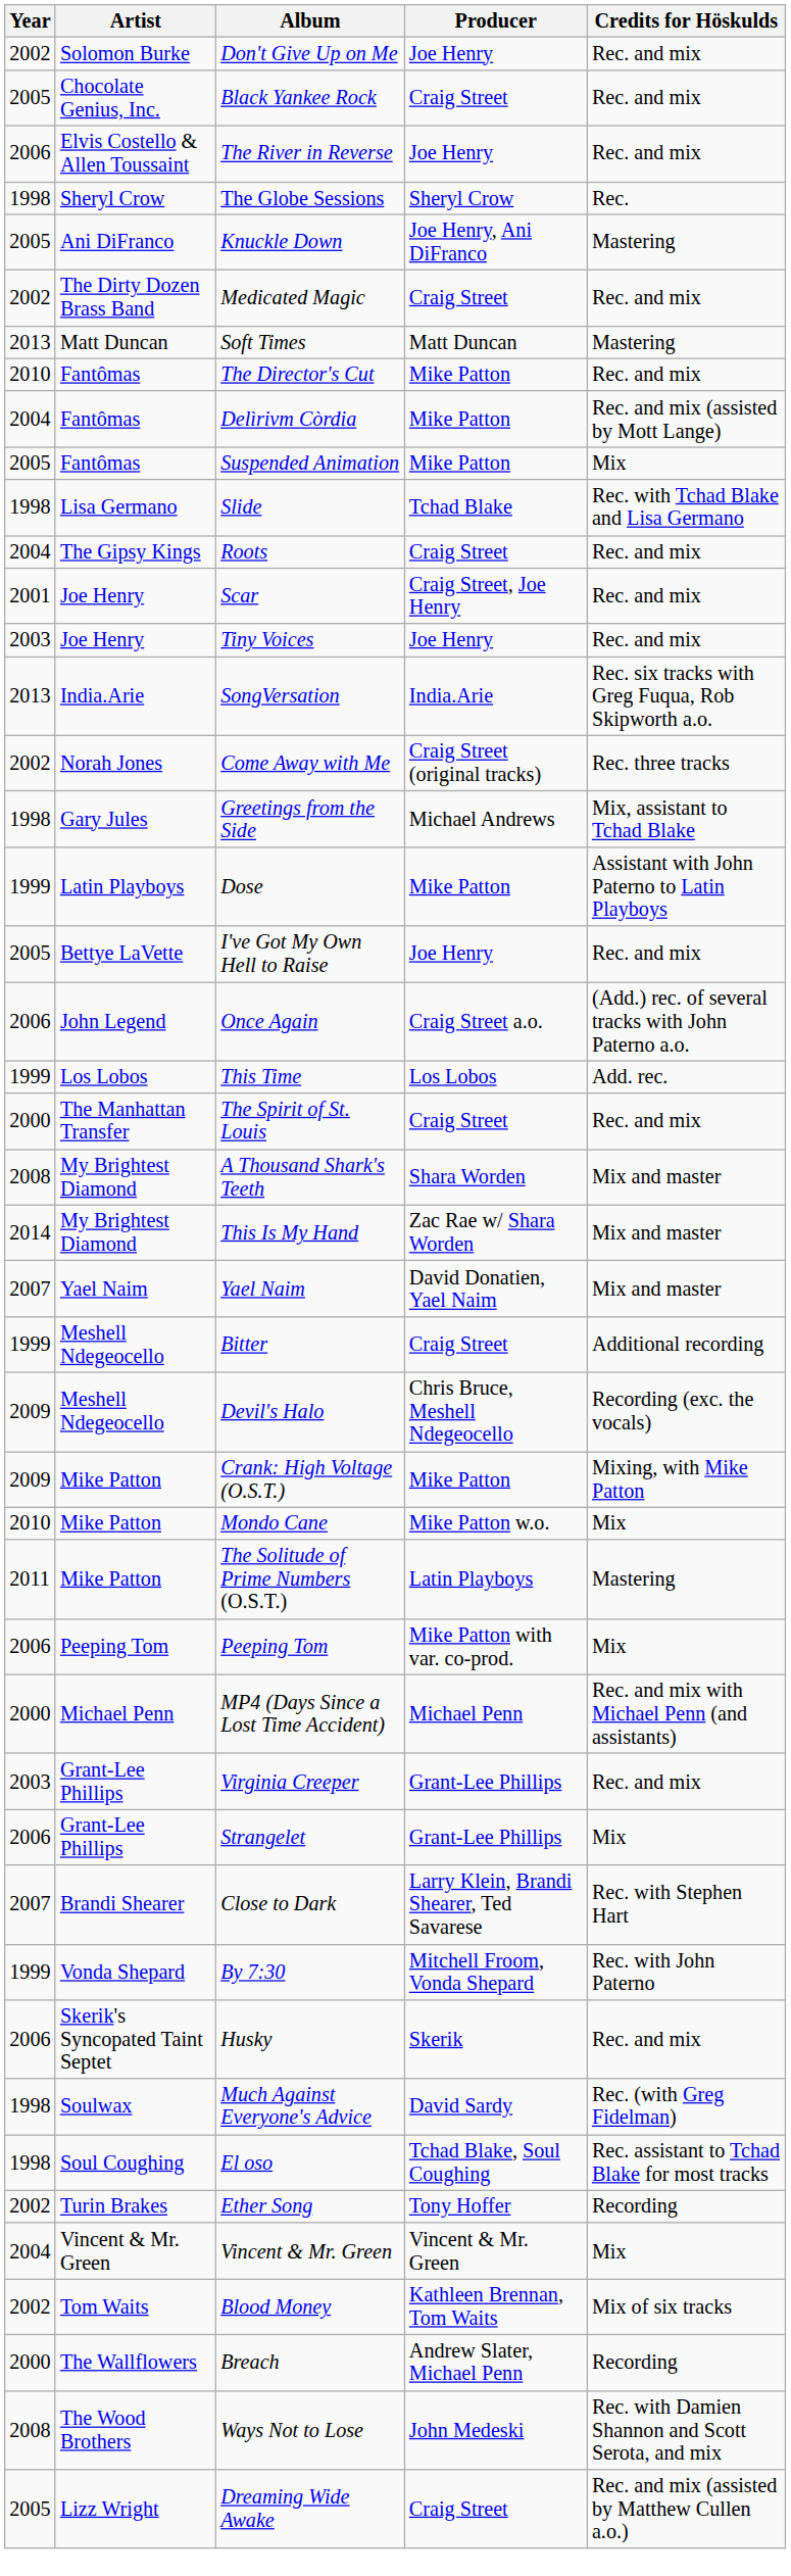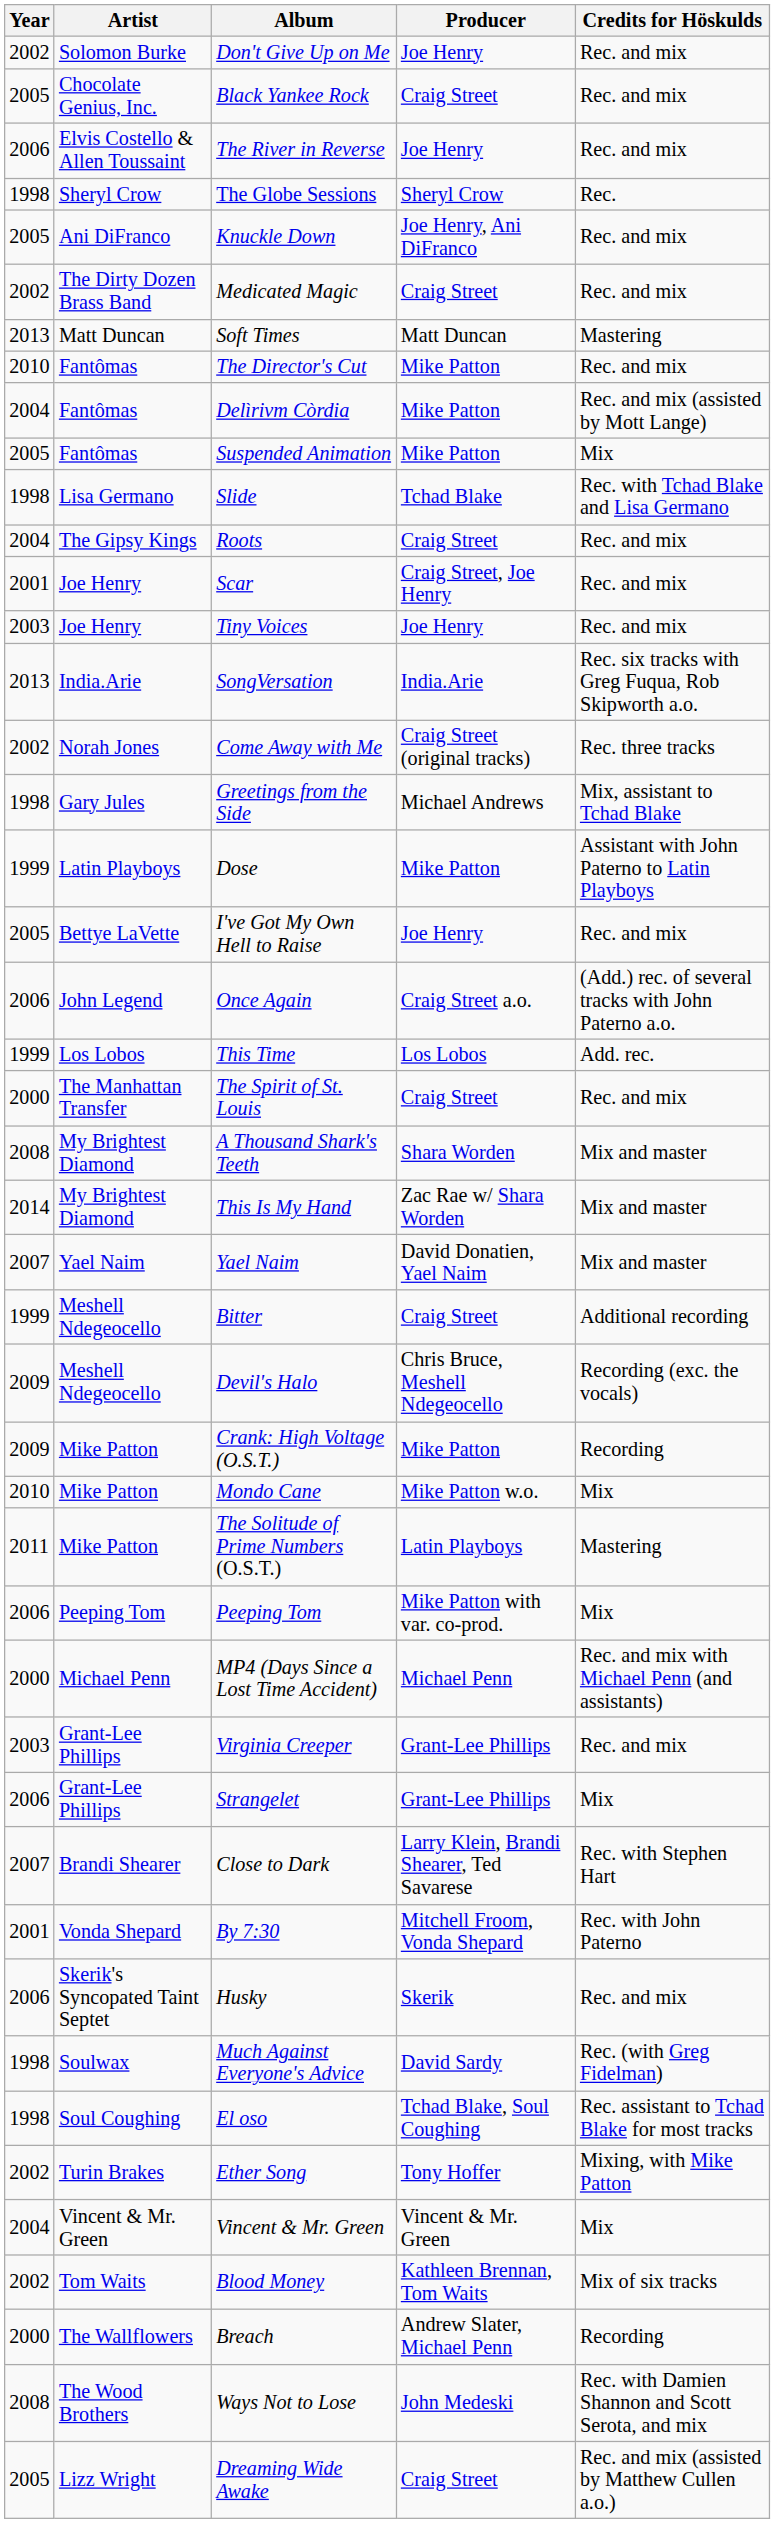Knuckle Down | Credits for Höskulds: Mastering -> Rec. and mix
Crank: High Voltage (O.S.T.) | Credits for Höskulds: Mixing, with Mike Patton -> Recording
By 7:30 | Year: 1999 -> 2001
Ether Song | Credits for Höskulds: Recording -> Mixing, with Mike Patton
